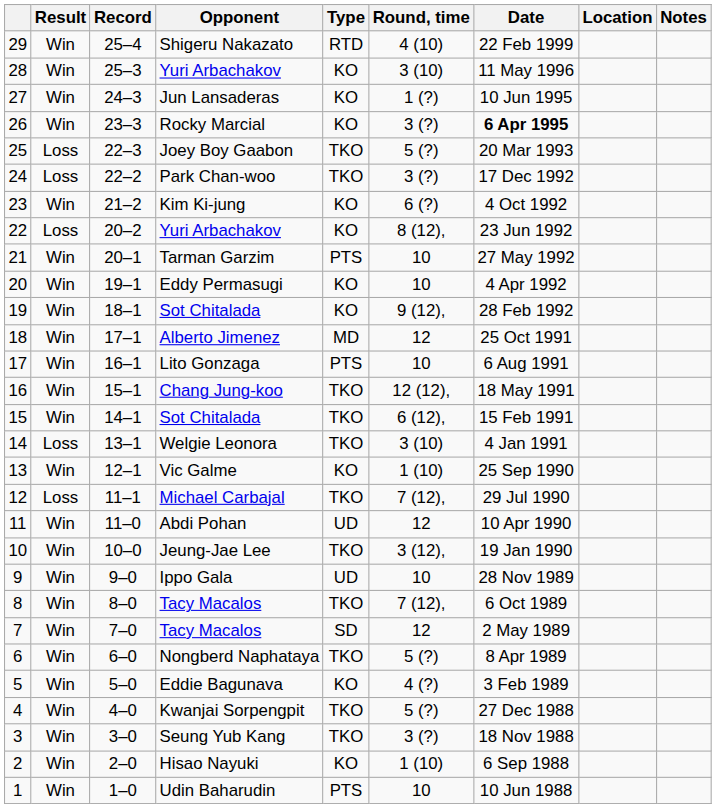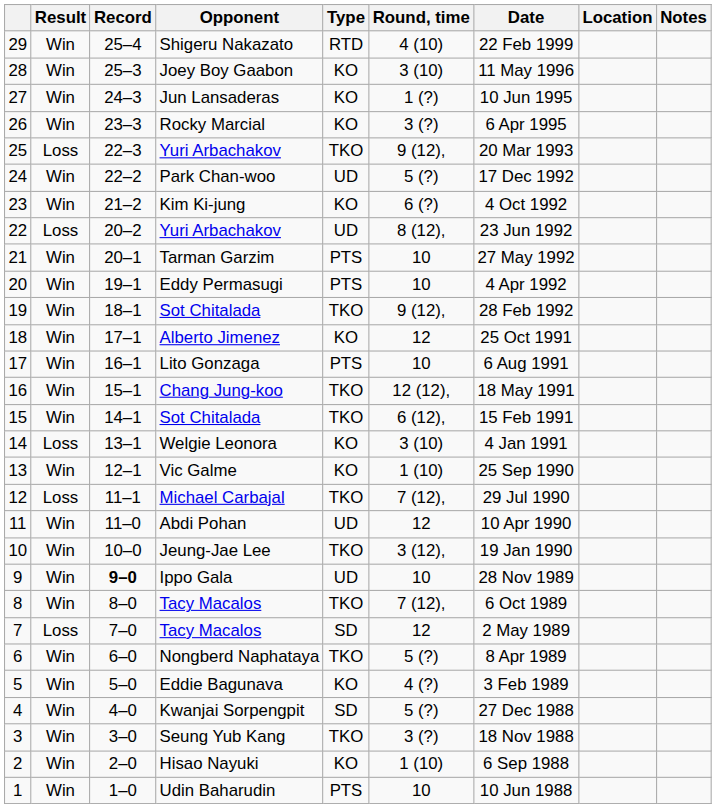28 | Opponent: Yuri Arbachakov -> Joey Boy Gaabon
26 | Date: bold -> normal
25 | Opponent: Joey Boy Gaabon -> Yuri Arbachakov
25 | Round, time: 5 (?) -> 9 (12),
24 | Result: Loss -> Win
24 | Type: TKO -> UD
24 | Round, time: 3 (?) -> 5 (?)
22 | Type: KO -> UD
20 | Type: KO -> PTS
19 | Type: KO -> TKO
18 | Type: MD -> KO
14 | Type: TKO -> KO
9 | Record: normal -> bold
7 | Result: Win -> Loss
4 | Type: TKO -> SD
